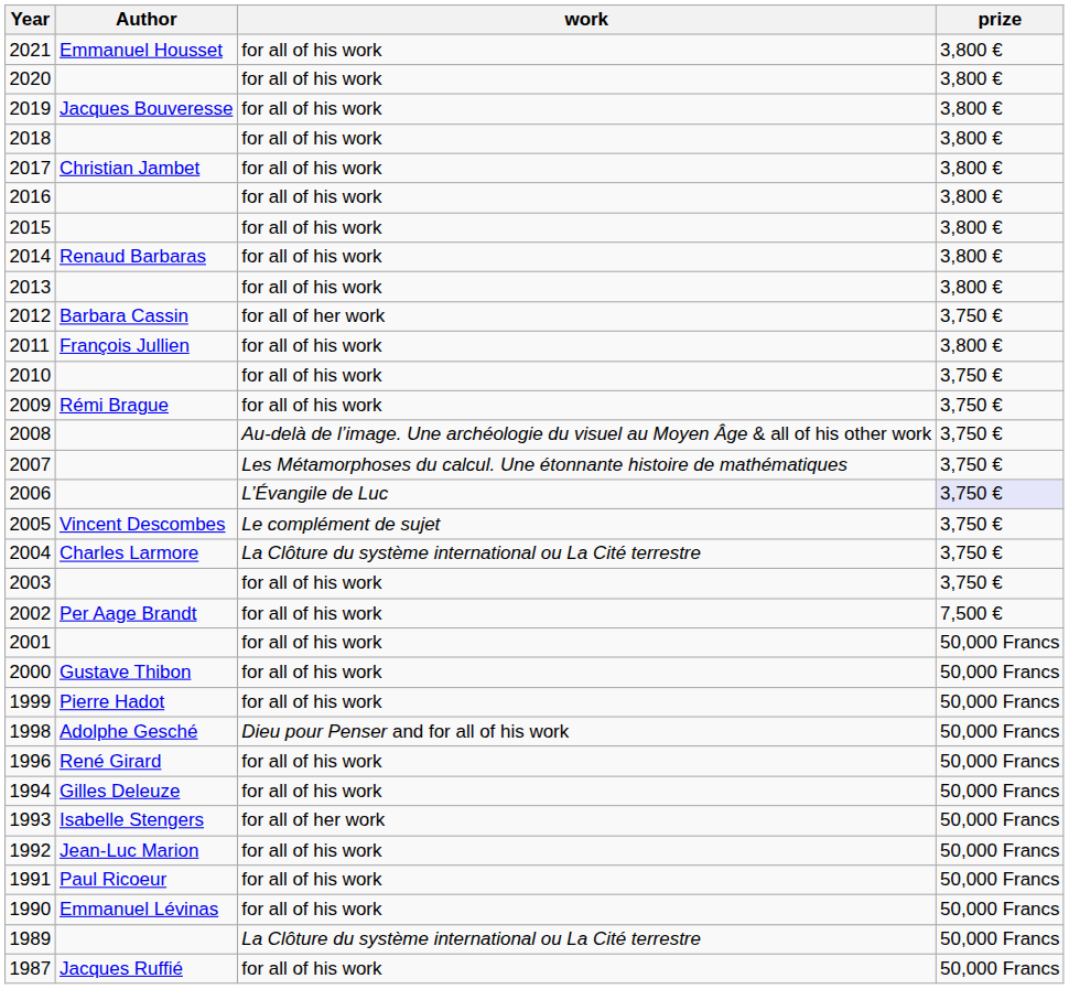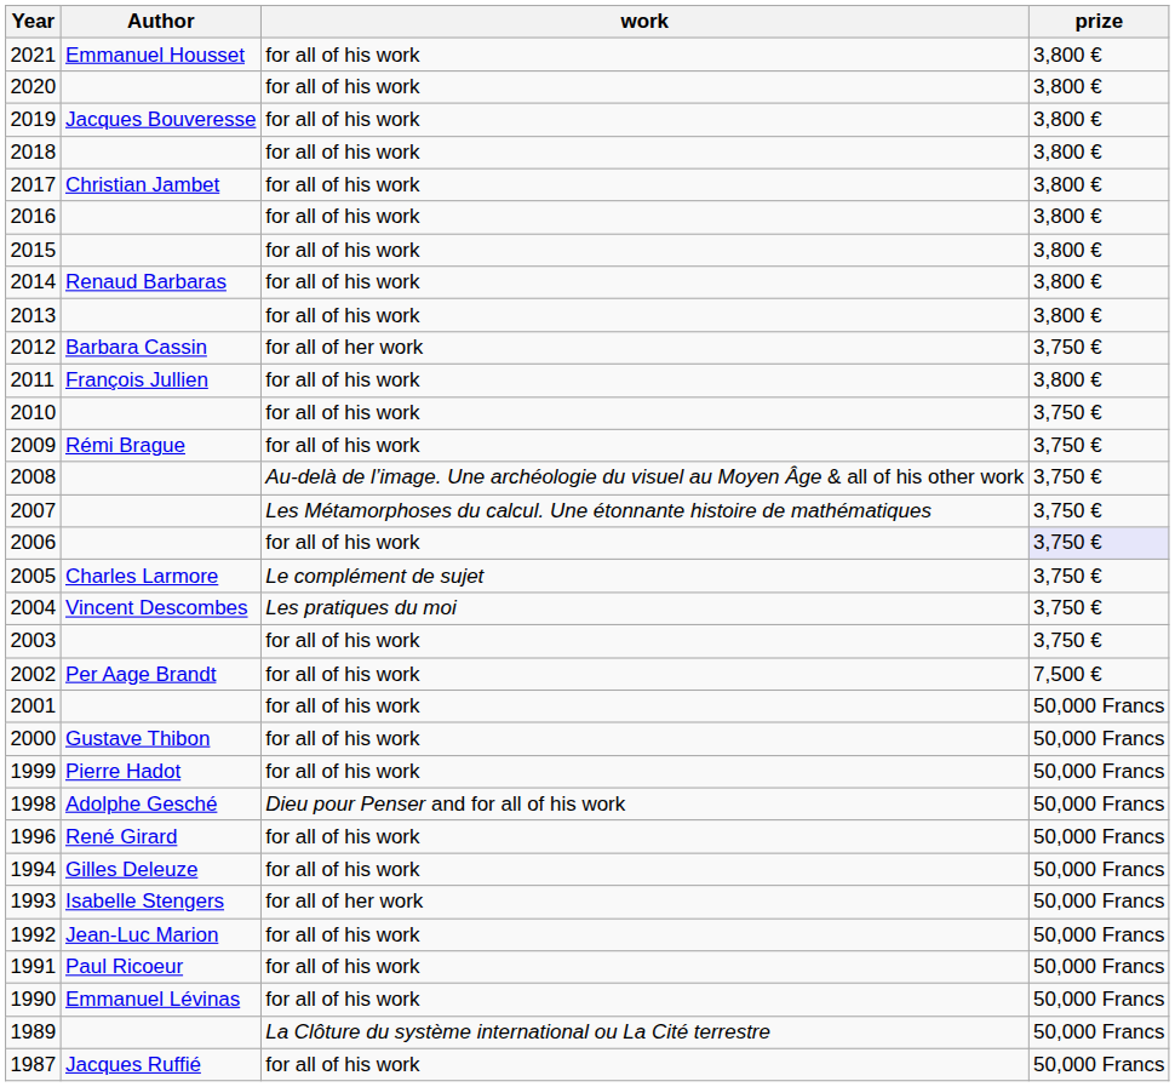2006 | work: L’Évangile de Luc -> for all of his work
2005 | Author: Vincent Descombes -> Charles Larmore
2004 | Author: Charles Larmore -> Vincent Descombes
2004 | work: La Clôture du système international ou La Cité terrestre -> Les pratiques du moi
